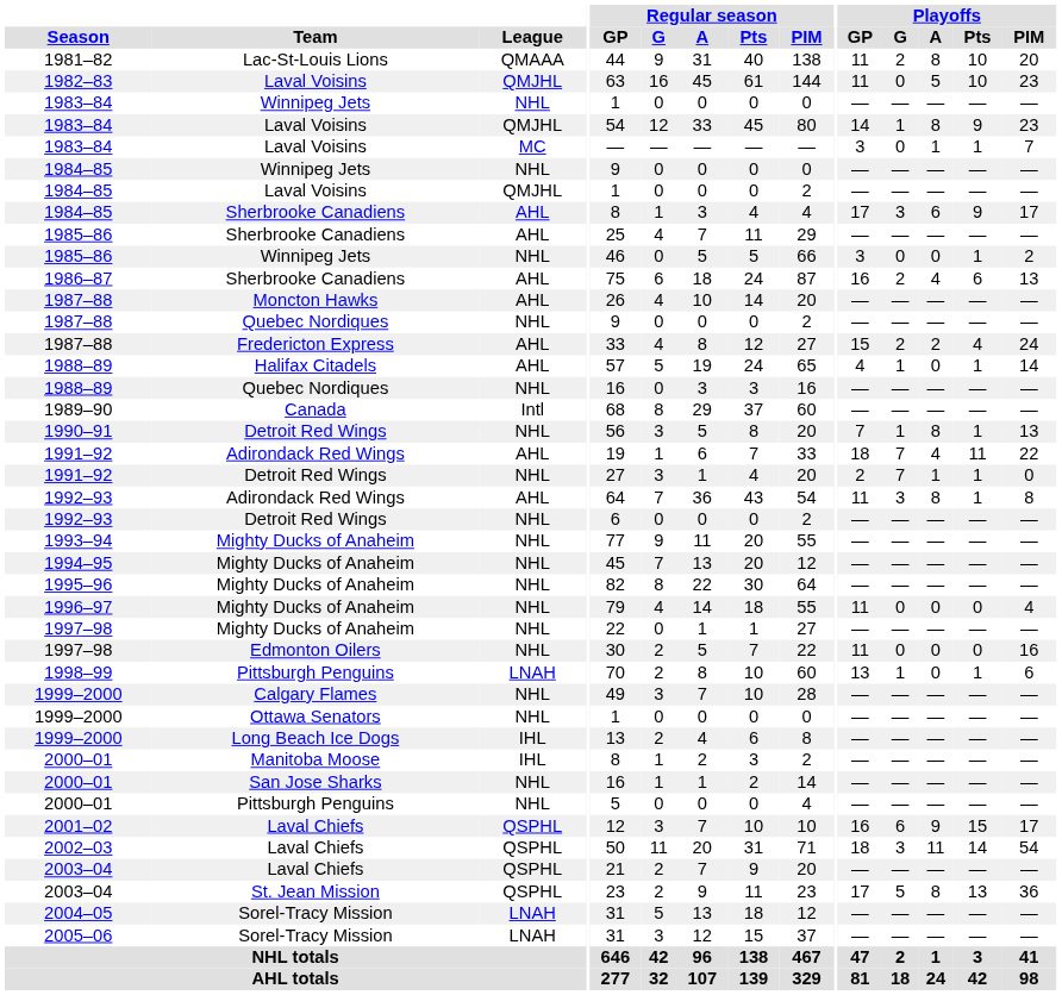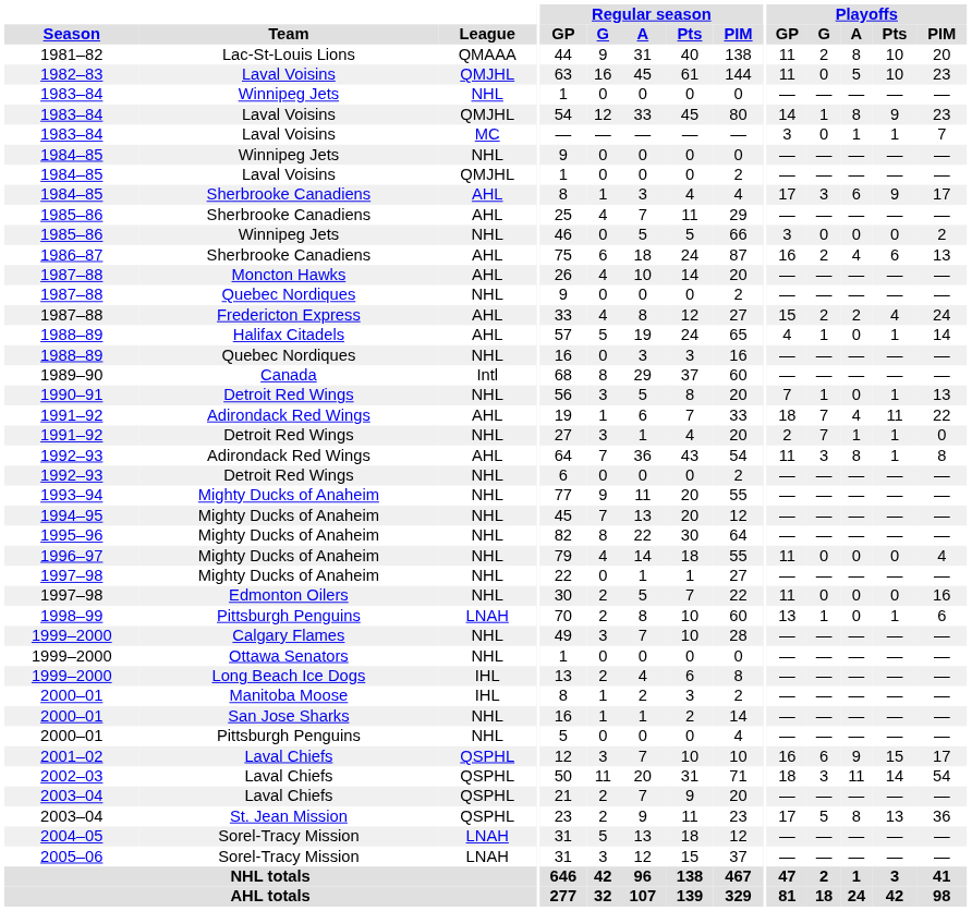1985–86 / Winnipeg Jets | Playoffs / Pts: 1 -> 0
1990–91 | Playoffs / A: 8 -> 0
